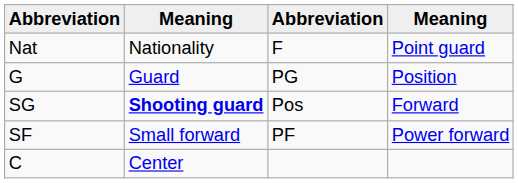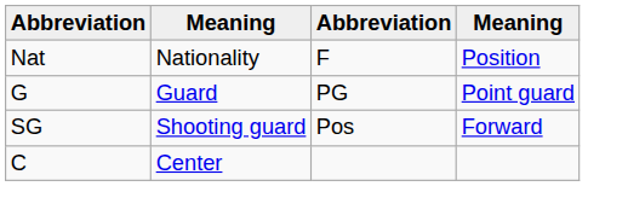Nat | column 4: Point guard -> Position
G | column 4: Position -> Point guard
SG | column 2: bold -> normal
- row: SF | Small forward | PF | Power forward
